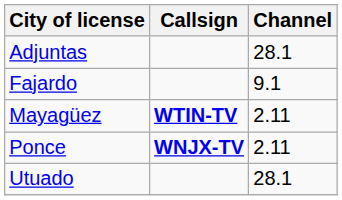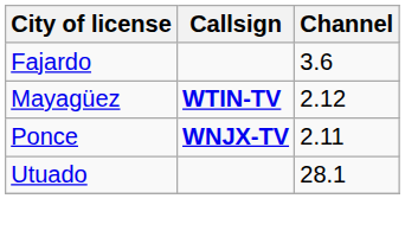- row: Adjuntas | 28.1
Fajardo | Channel: 9.1 -> 3.6
Mayagüez | Channel: 2.11 -> 2.12
